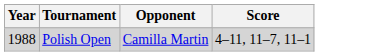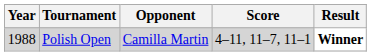+ column: Result | Winner
